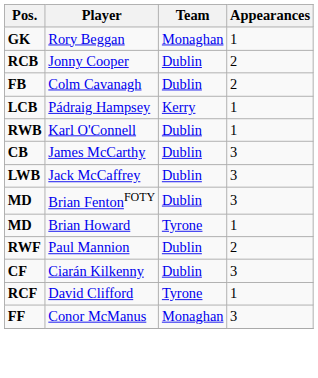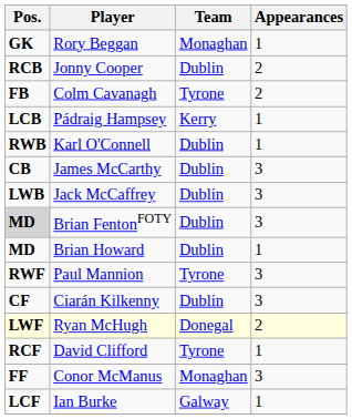Colm Cavanagh | Team: Dublin -> Tyrone
Brian FentonFOTY | Pos.: no background -> lightgrey background
Brian Howard | Team: Tyrone -> Dublin
Paul Mannion | Team: Dublin -> Tyrone
Paul Mannion | Appearances: 2 -> 3
+ row: LWF | Ryan McHugh | Donegal | 2
+ row: LCF | Ian Burke | Galway | 1
